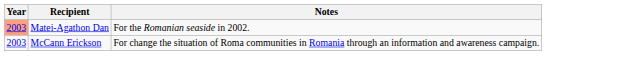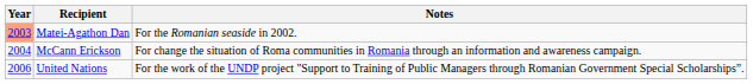McCann Erickson | Year: 2003 -> 2004
+ row: 2006 | United Nations | For the work of the UNDP project "Support to Training of Public Managers through Romanian Government Special Scholarships”.
